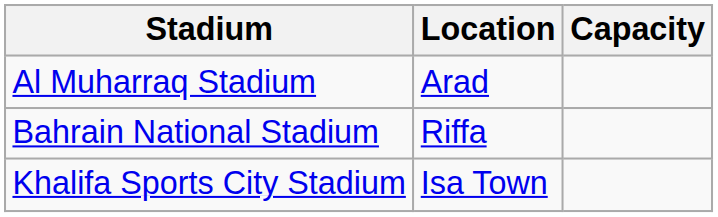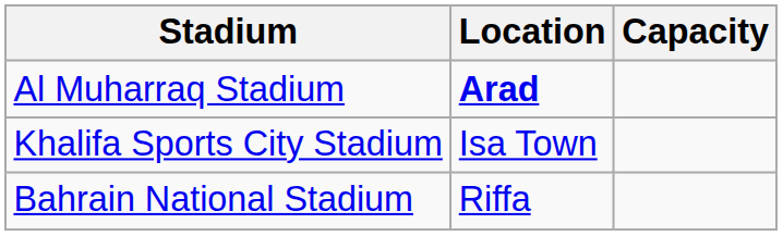Al Muharraq Stadium | Location: normal -> bold
rows swapped: Bahrain National Stadium <-> Khalifa Sports City Stadium
